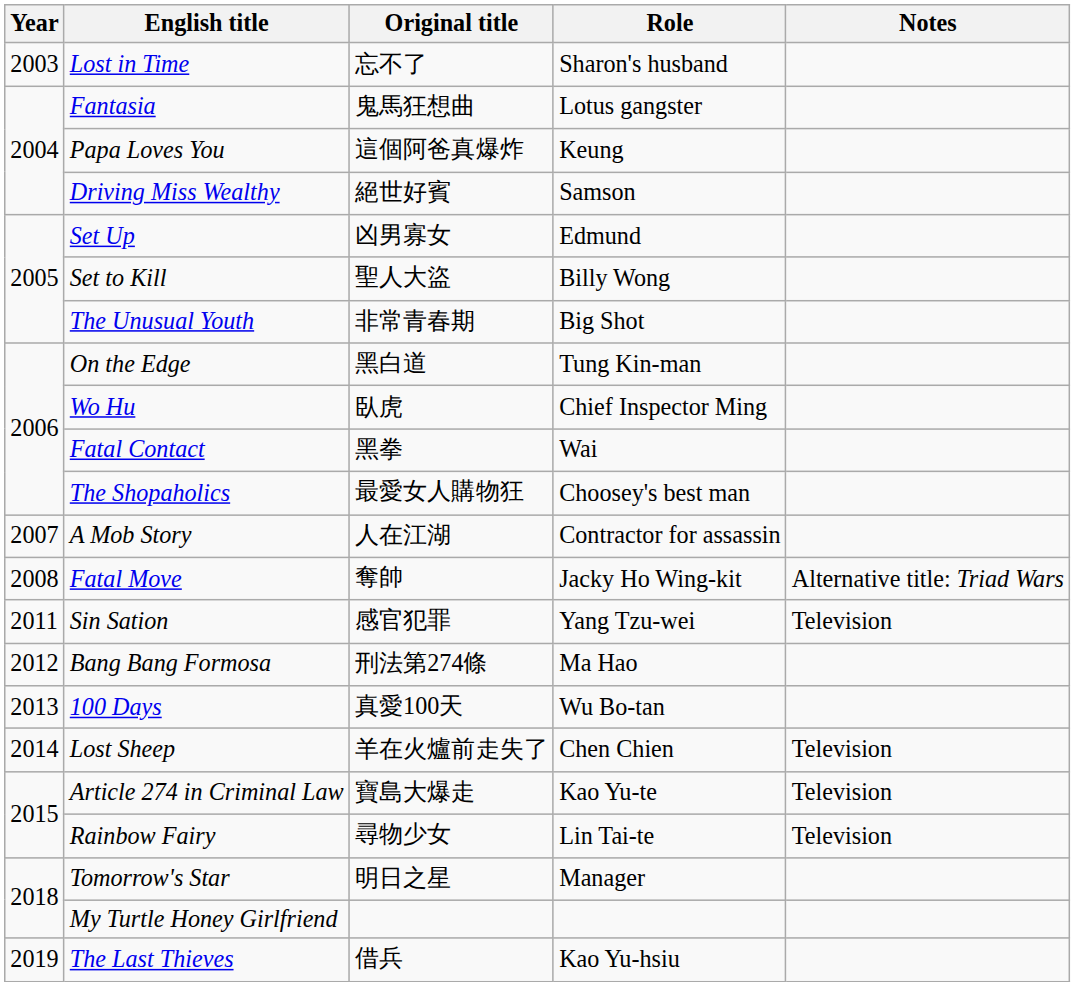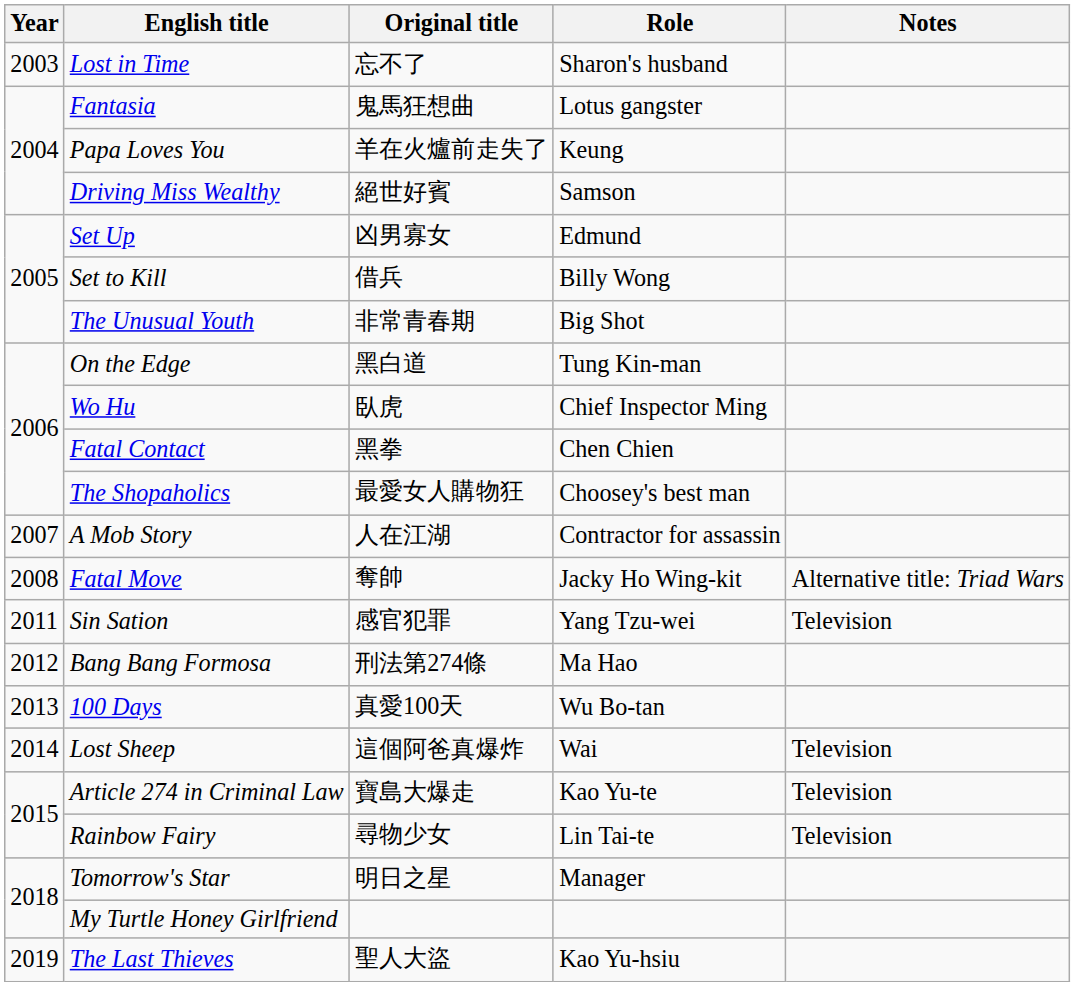Papa Loves You | Original title: 這個阿爸真爆炸 -> 羊在火爐前走失了
Set to Kill | Original title: 聖人大盜 -> 借兵
Fatal Contact | Role: Wai -> Chen Chien
Lost Sheep | Original title: 羊在火爐前走失了 -> 這個阿爸真爆炸
Lost Sheep | Role: Chen Chien -> Wai
The Last Thieves | Original title: 借兵 -> 聖人大盜
